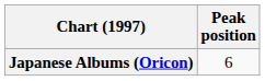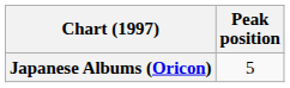Japanese Albums (Oricon) | Peak position: 6 -> 5
